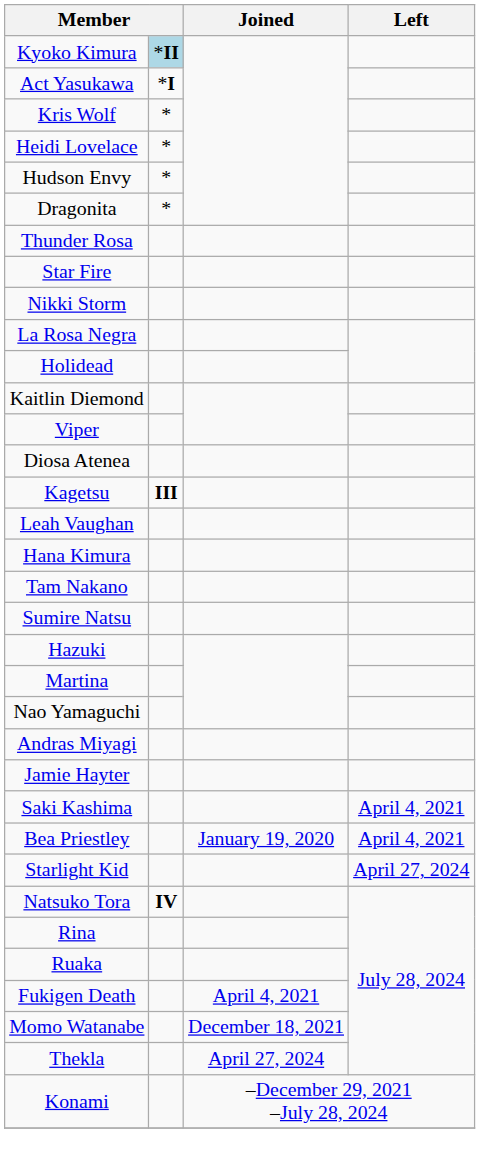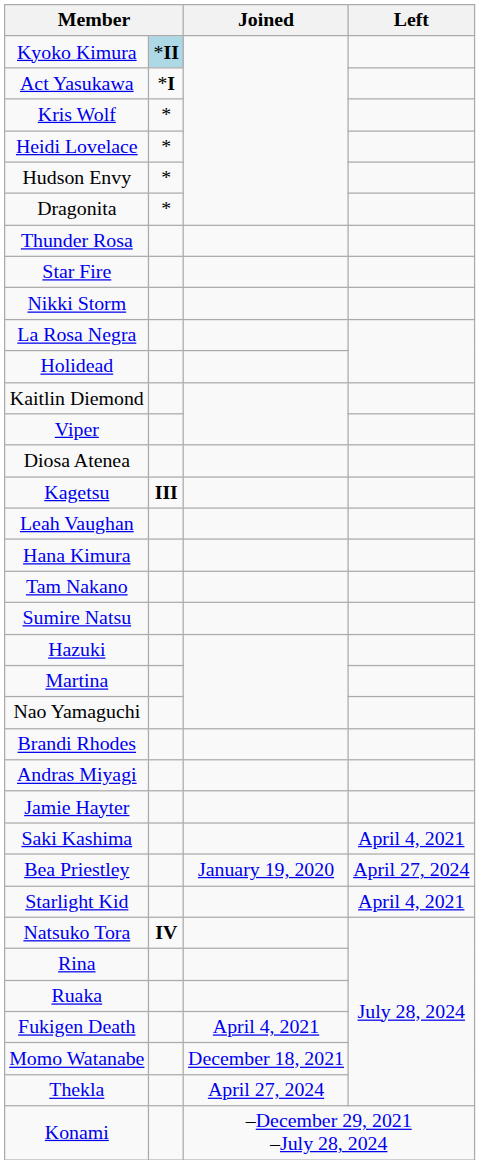+ row: Brandi Rhodes
Bea Priestley | Left: April 4, 2021 -> April 27, 2024
Starlight Kid | Left: April 27, 2024 -> April 4, 2021
